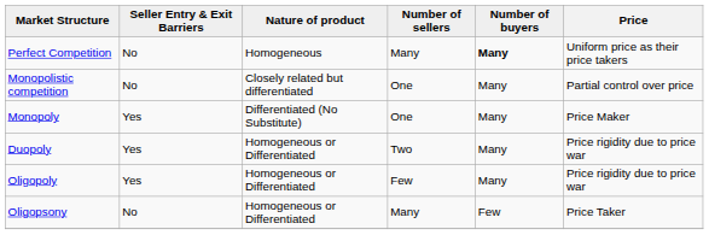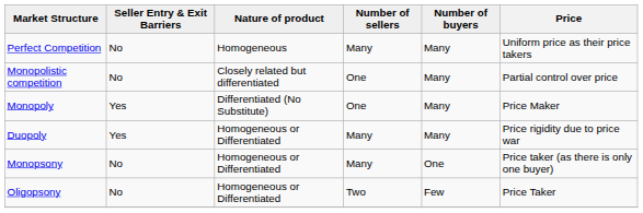Perfect Competition | Number of buyers: bold -> normal
Duopoly | Number of sellers: Two -> Many
- row: Oligopoly | Yes | Homogeneous or Differentiated | Few | Many | Price rigidity due to price war
+ row: Monopsony | No | Homogeneous or Differentiated | Many | One | Price taker (as there is only one buyer)
Oligopsony | Number of sellers: Many -> Two
